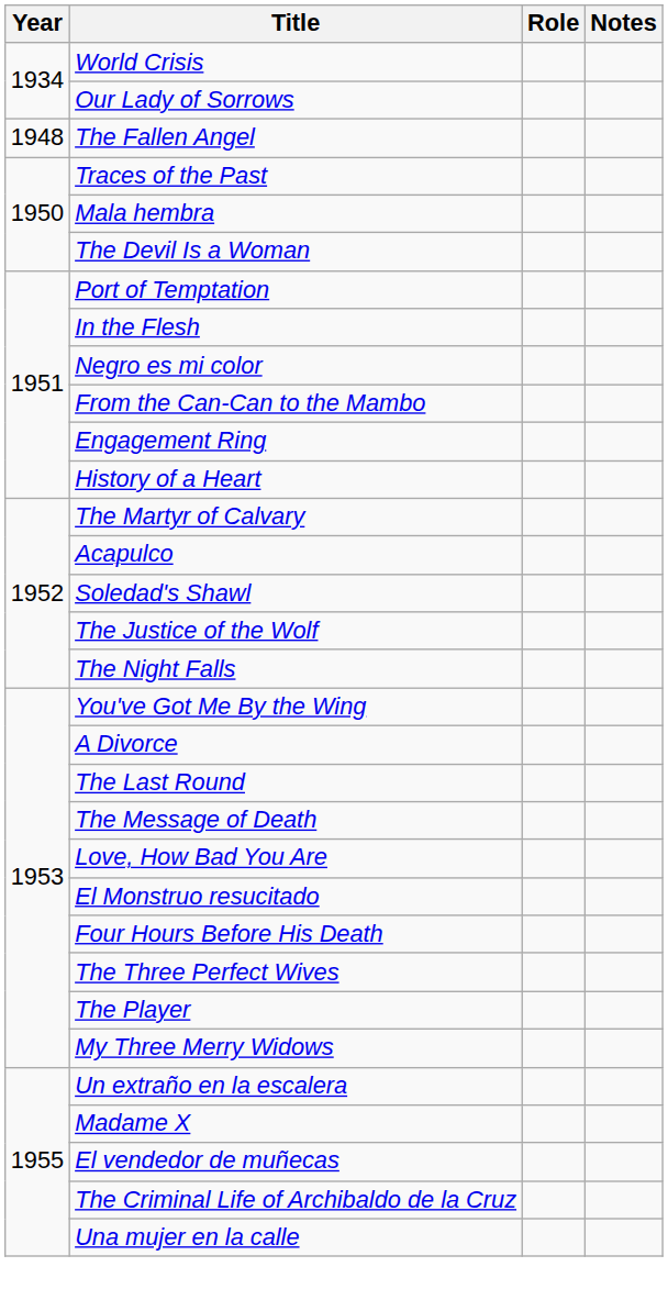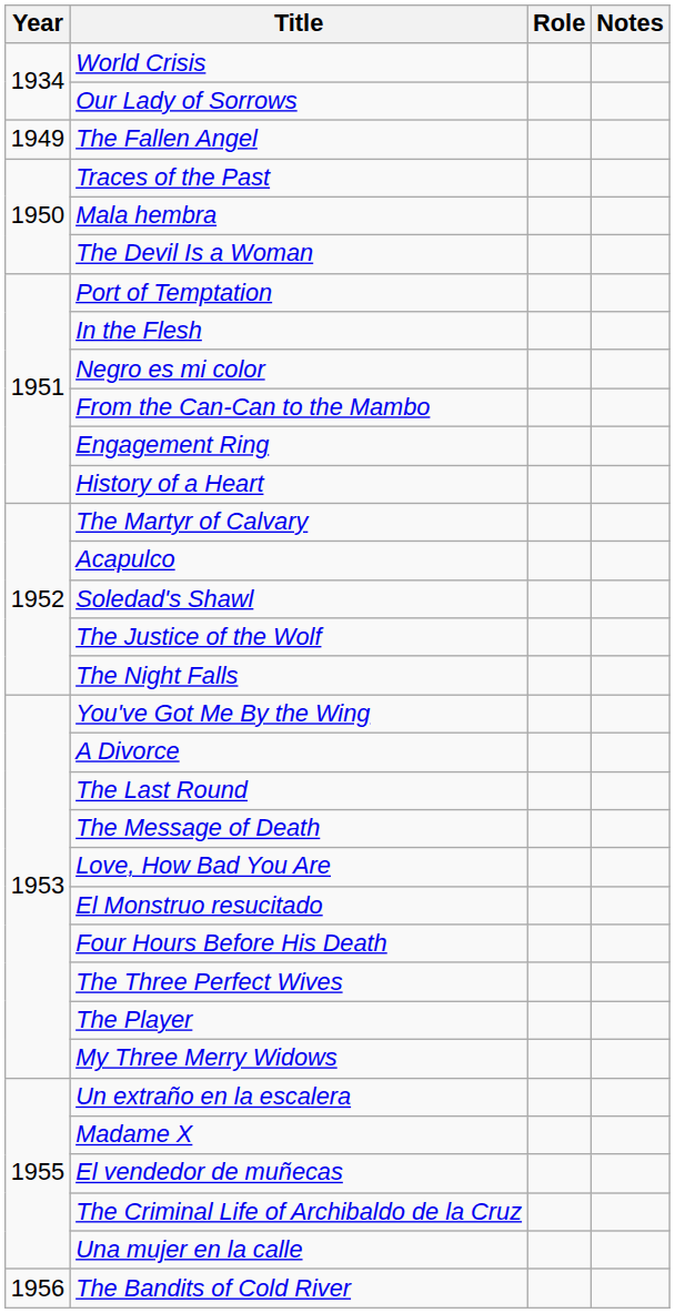The Fallen Angel | Year: 1948 -> 1949
+ row: 1956 | The Bandits of Cold River
